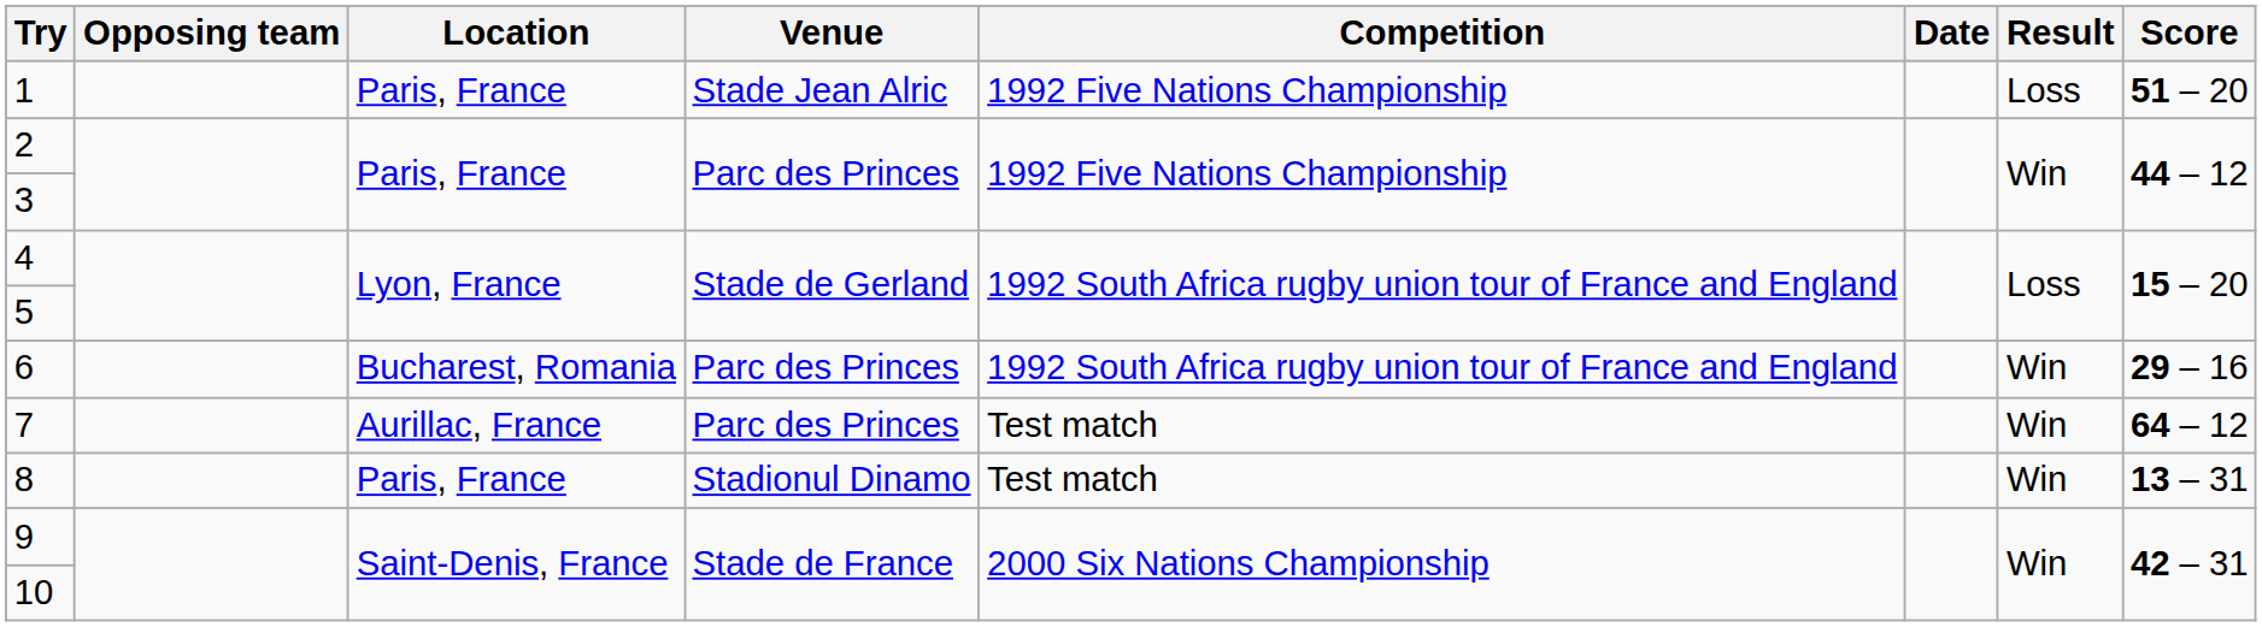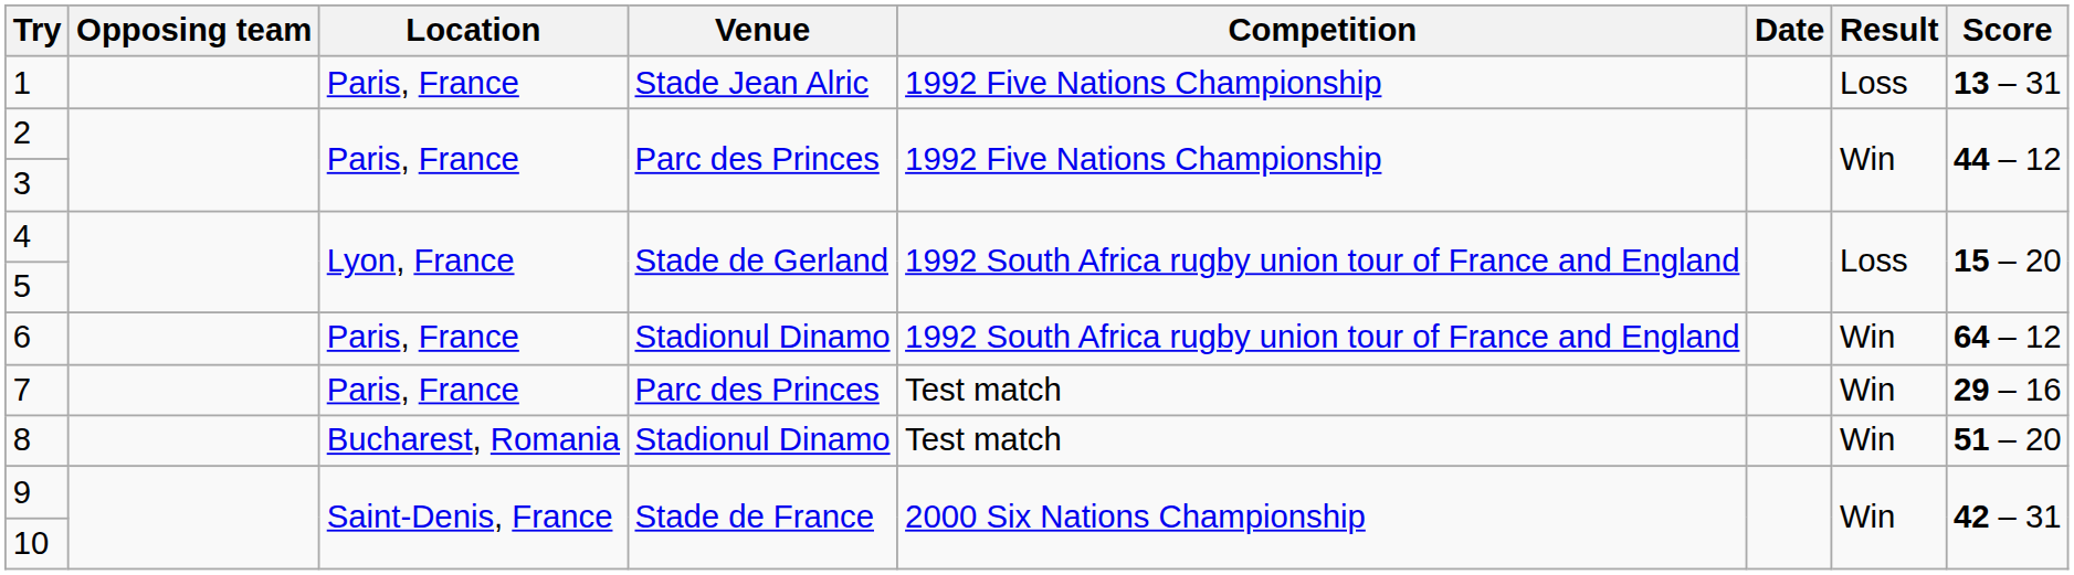1 | Score: 51 – 20 -> 13 – 31
6 | Location: Bucharest, Romania -> Paris, France
6 | Venue: Parc des Princes -> Stadionul Dinamo
6 | Score: 29 – 16 -> 64 – 12
7 | Location: Aurillac, France -> Paris, France
7 | Score: 64 – 12 -> 29 – 16
8 | Location: Paris, France -> Bucharest, Romania
8 | Score: 13 – 31 -> 51 – 20
